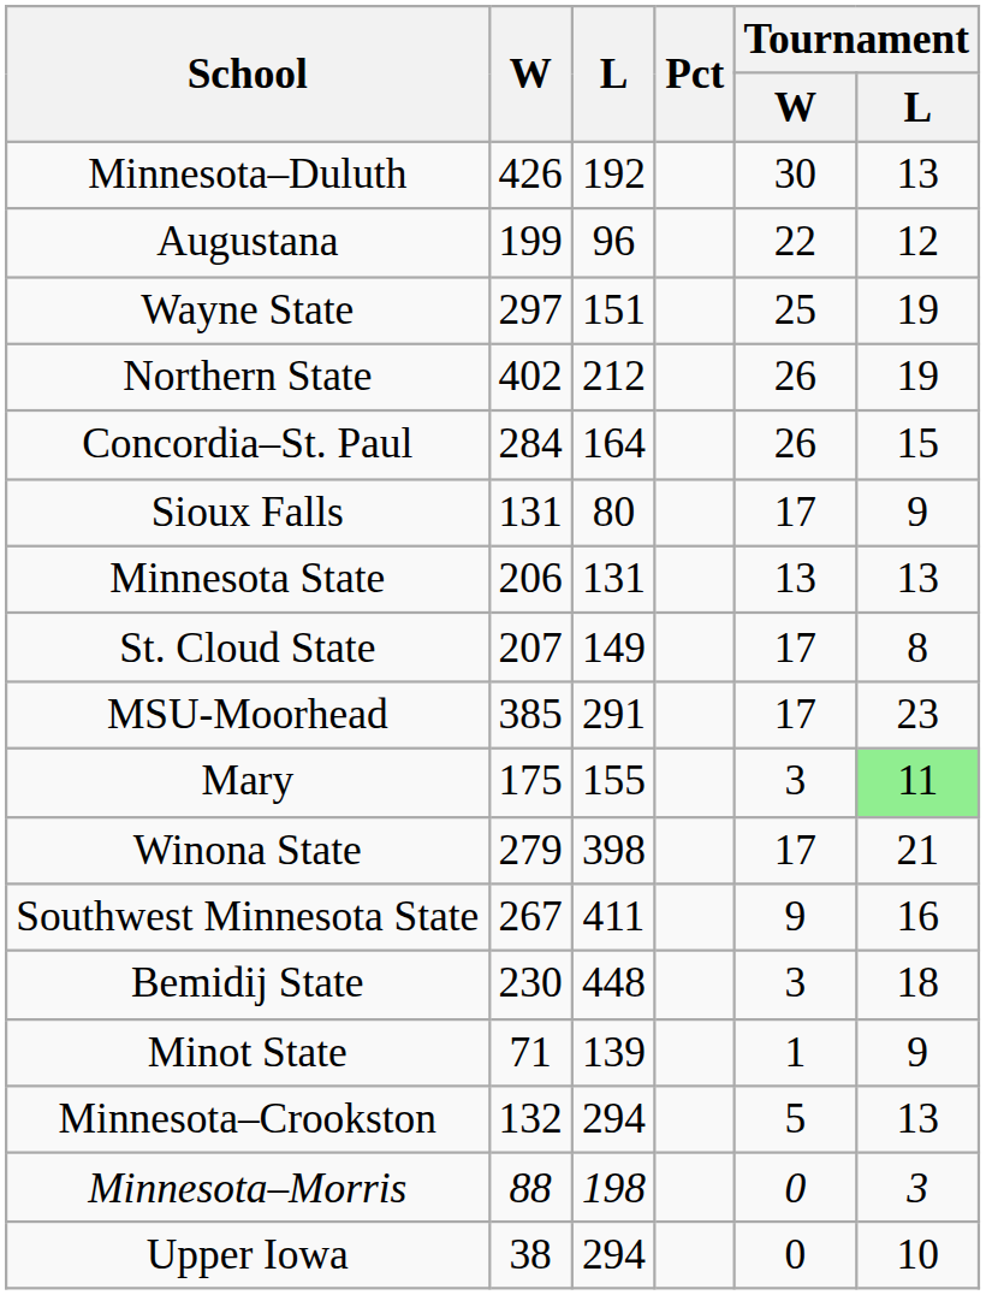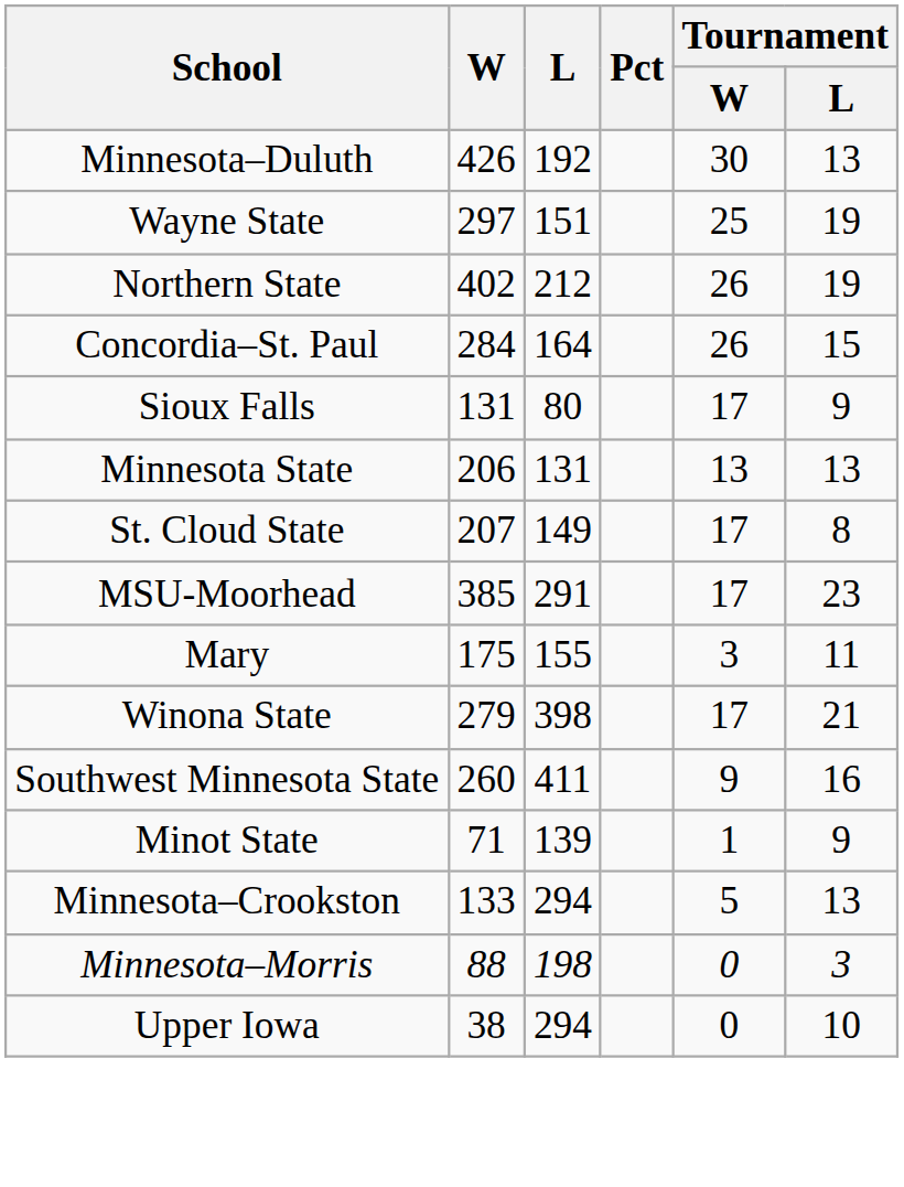- row: Augustana | 199 | 96 | 22 | 12
Mary | Tournament / L: lightgreen background -> no background
Southwest Minnesota State | W: 267 -> 260
- row: Bemidij State | 230 | 448 | 3 | 18
Minnesota–Crookston | W: 132 -> 133
